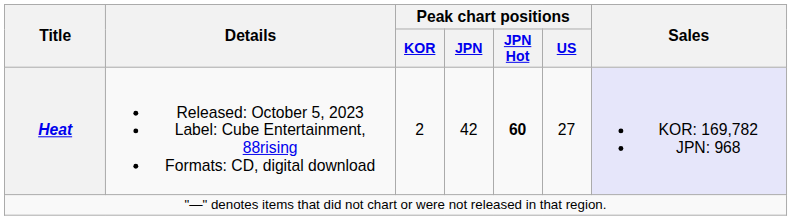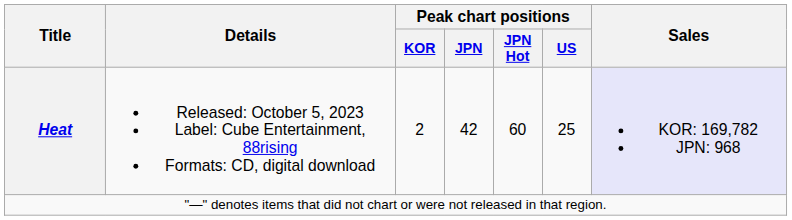Heat | Peak chart positions / JPN Hot: bold -> normal
Heat | Peak chart positions / US: 27 -> 25
